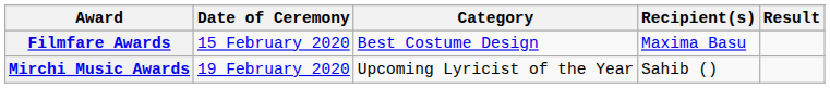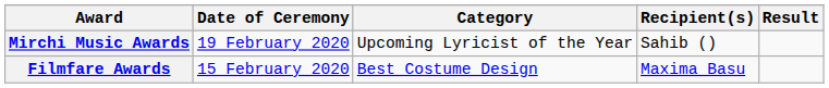rows swapped: Filmfare Awards <-> Mirchi Music Awards
